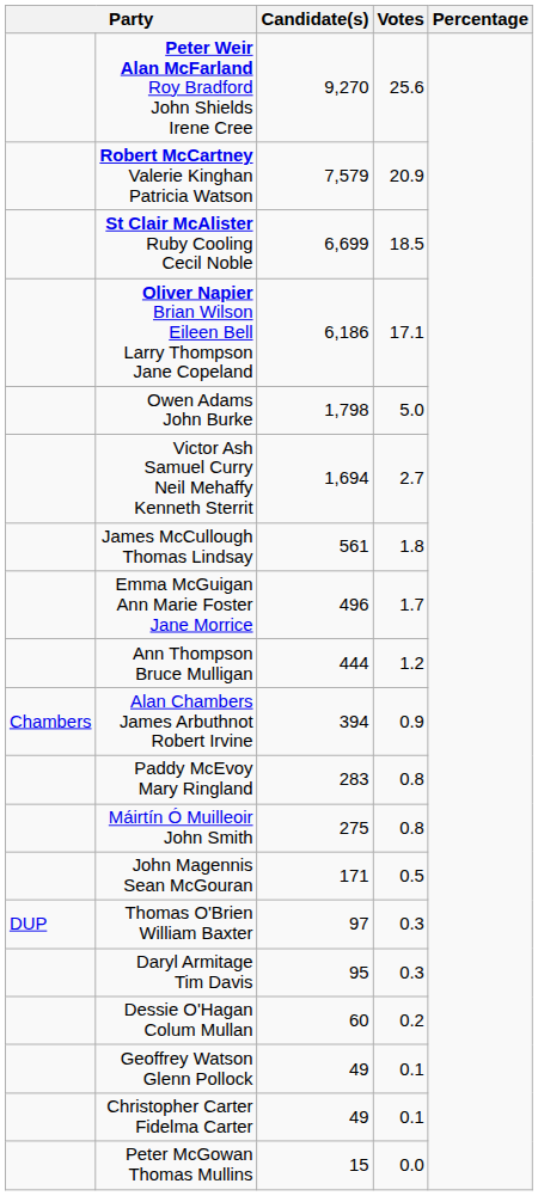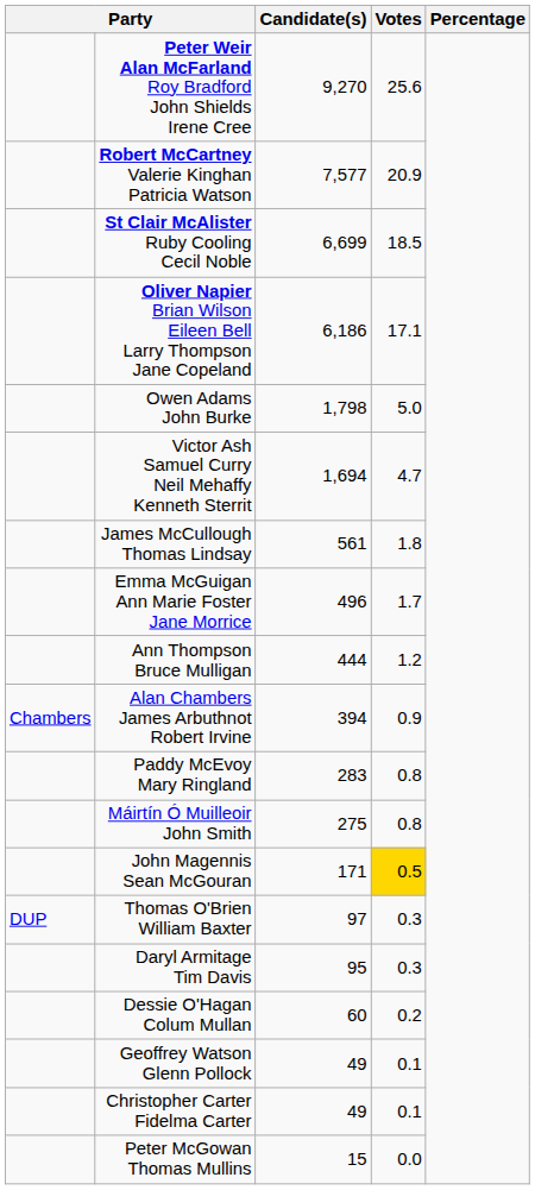Robert McCartney Valerie Kinghan Patricia Watson | Candidate(s): 7,579 -> 7,577
Victor Ash Samuel Curry Neil Mehaffy Kenneth Sterrit | Votes: 2.7 -> 4.7
John Magennis Sean McGouran | Votes: no background -> gold background
